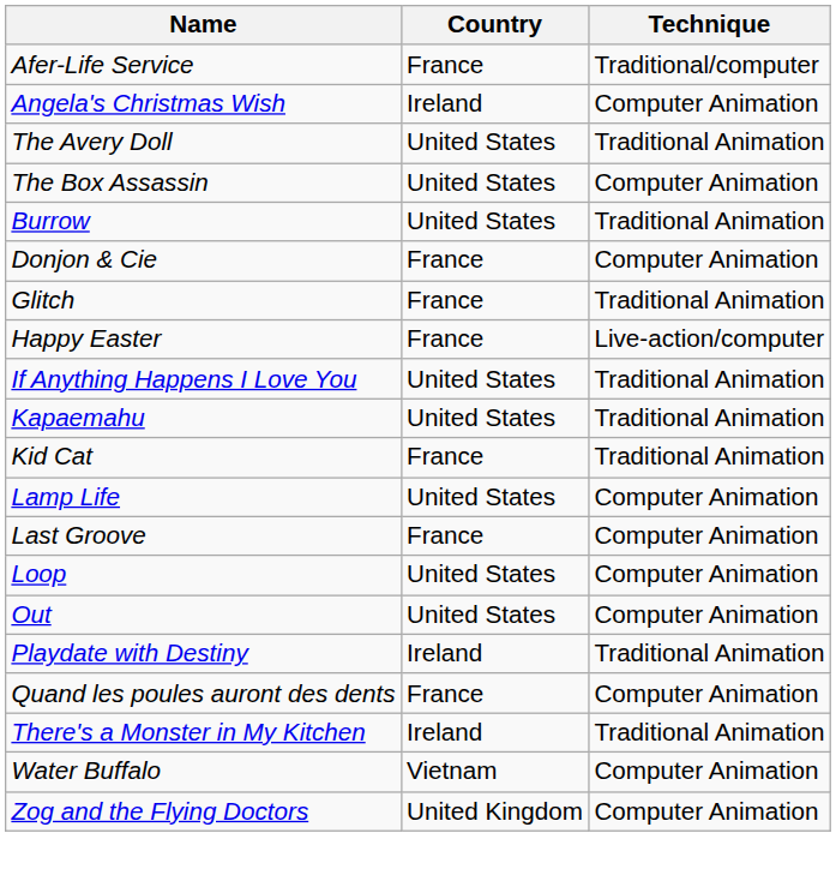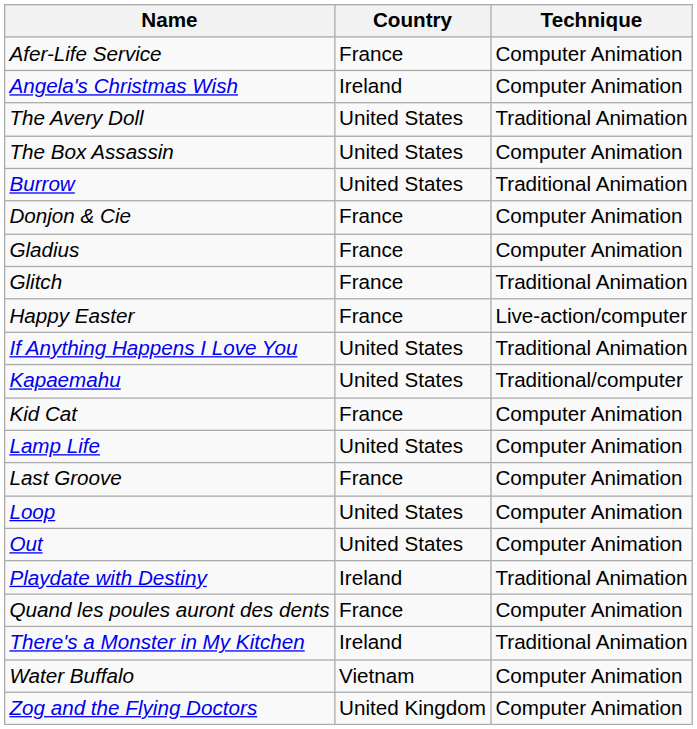Afer-Life Service | Technique: Traditional/computer -> Computer Animation
+ row: Gladius | France | Computer Animation
Kapaemahu | Technique: Traditional Animation -> Traditional/computer
Kid Cat | Technique: Traditional Animation -> Computer Animation
